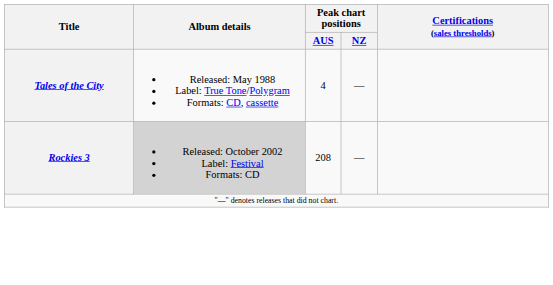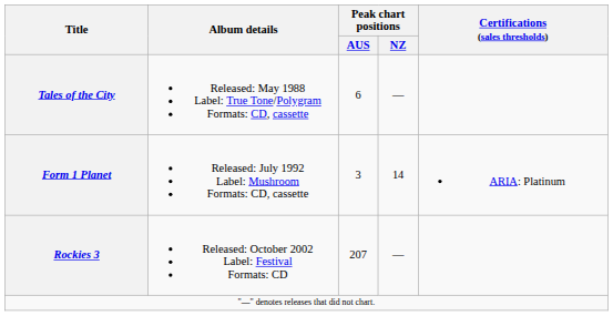Tales of the City | Peak chart positions / AUS: 4 -> 6
+ row: Form 1 Planet | Released: July 1992 Label: Mushroom Formats: CD, cassette | 3 | 14 | ARIA: Platinum
Rockies 3 | Album details: lightgrey background -> no background
Rockies 3 | Peak chart positions / AUS: 208 -> 207
